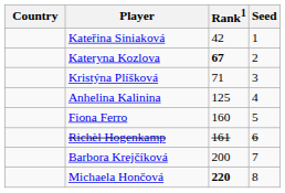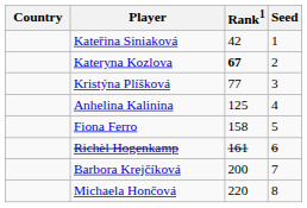Kristýna Plíšková | Rank1: 71 -> 77
Fiona Ferro | Rank1: 160 -> 158
Michaela Hončová | Rank1: bold -> normal
